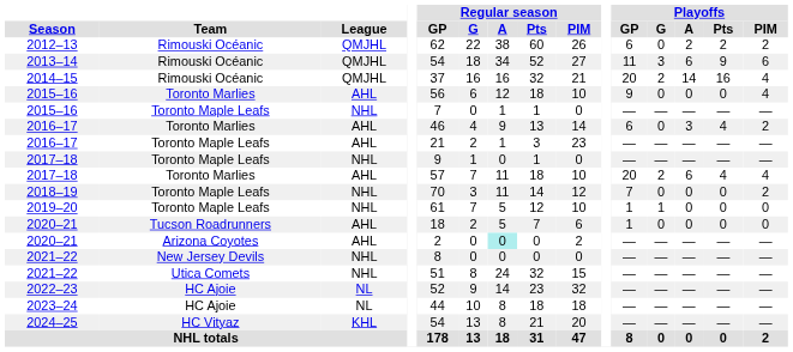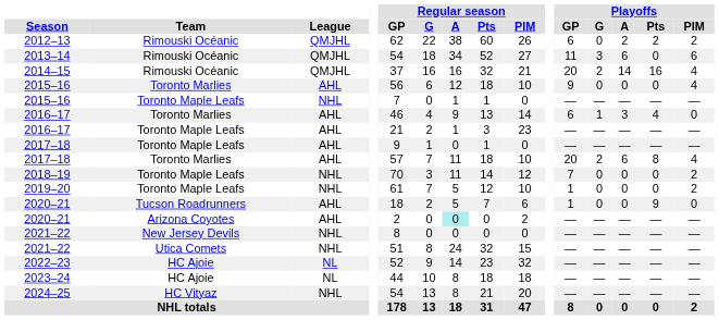2013–14 | Playoffs / Pts: 9 -> 0
2016–17 / Toronto Marlies | Playoffs / G: 0 -> 1
2016–17 / Toronto Marlies | Playoffs / PIM: 2 -> 0
2017–18 / Toronto Maple Leafs | League: NHL -> AHL
2017–18 / Toronto Marlies | Playoffs / Pts: 4 -> 8
2019–20 | Playoffs / G: 1 -> 0
2019–20 | Playoffs / PIM: 0 -> 2
2020–21 / Tucson Roadrunners | Playoffs / Pts: 0 -> 9
2024–25 | League: KHL -> NHL
